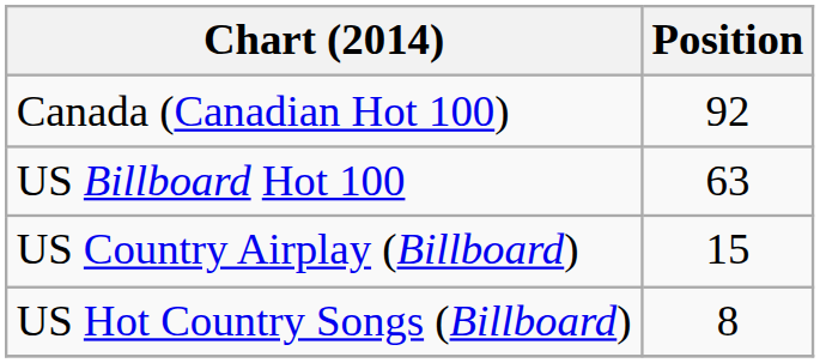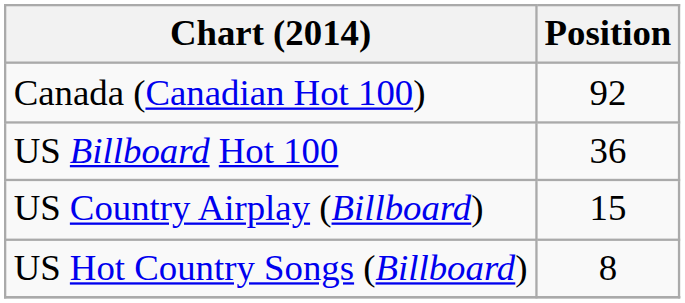US Billboard Hot 100 | Position: 63 -> 36
